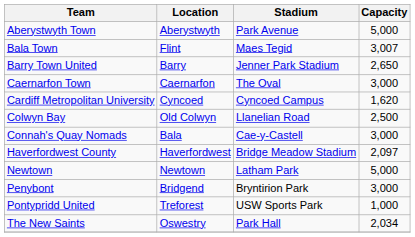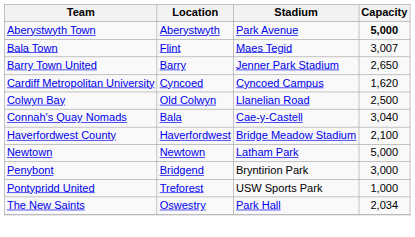Aberystwyth Town | Capacity: normal -> bold
- row: Caernarfon Town | Caernarfon | The Oval | 3,000
Connah's Quay Nomads | Capacity: 3,000 -> 3,040
Haverfordwest County | Capacity: 2,097 -> 2,100
